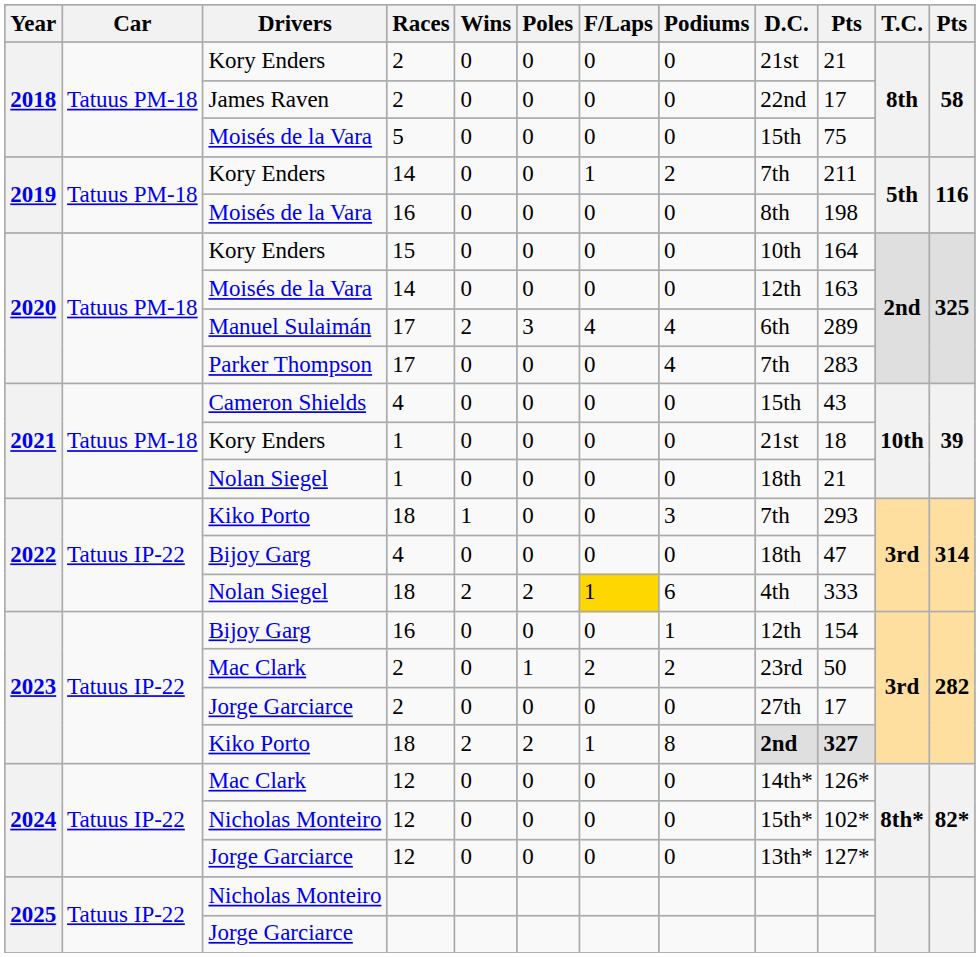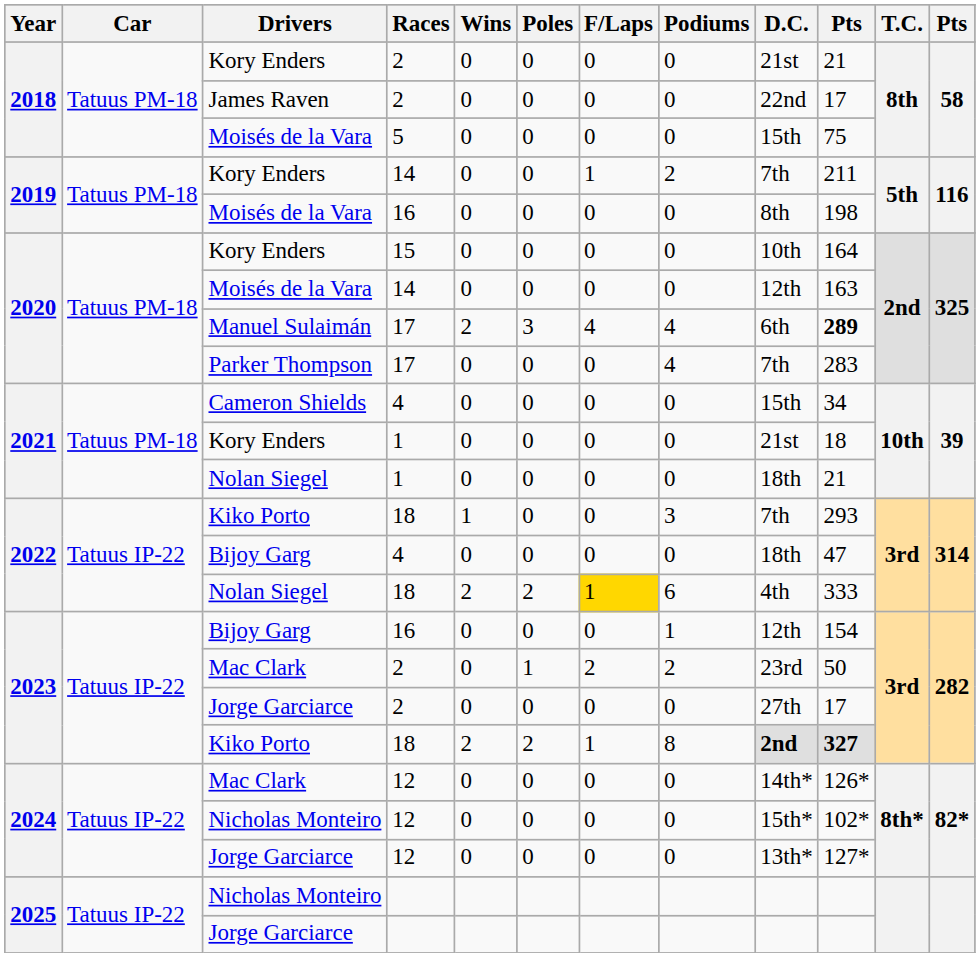Manuel Sulaimán | column 10: normal -> bold
Cameron Shields | column 10: 43 -> 34
